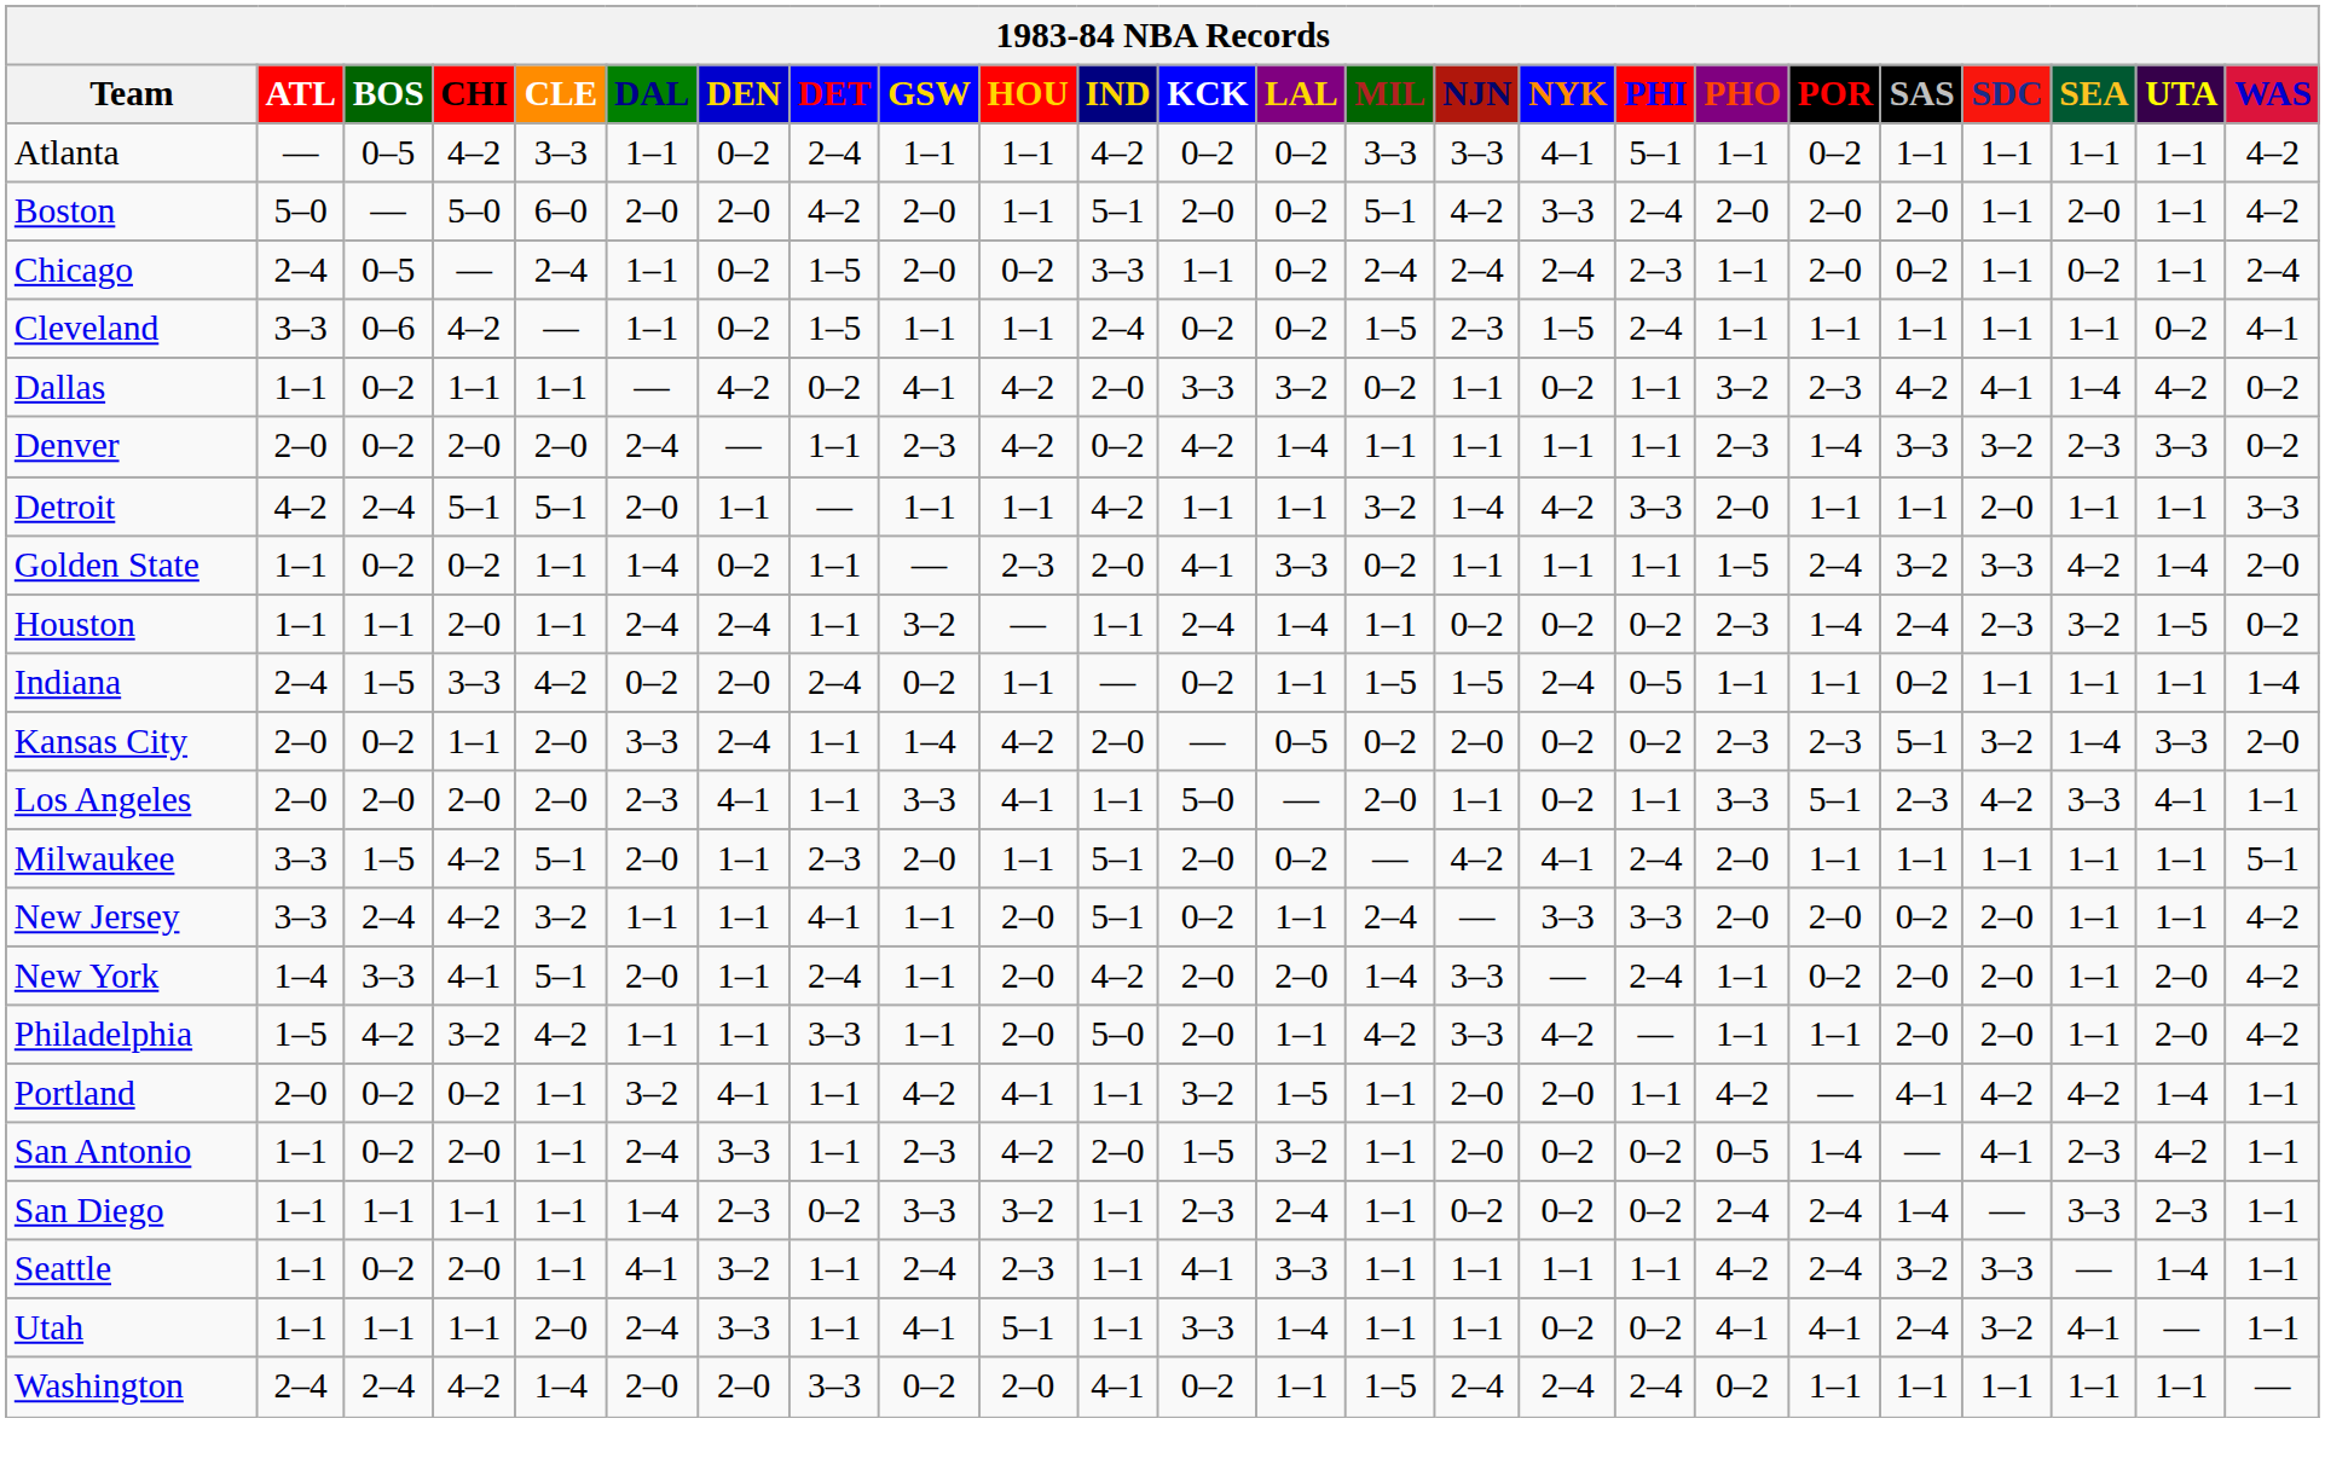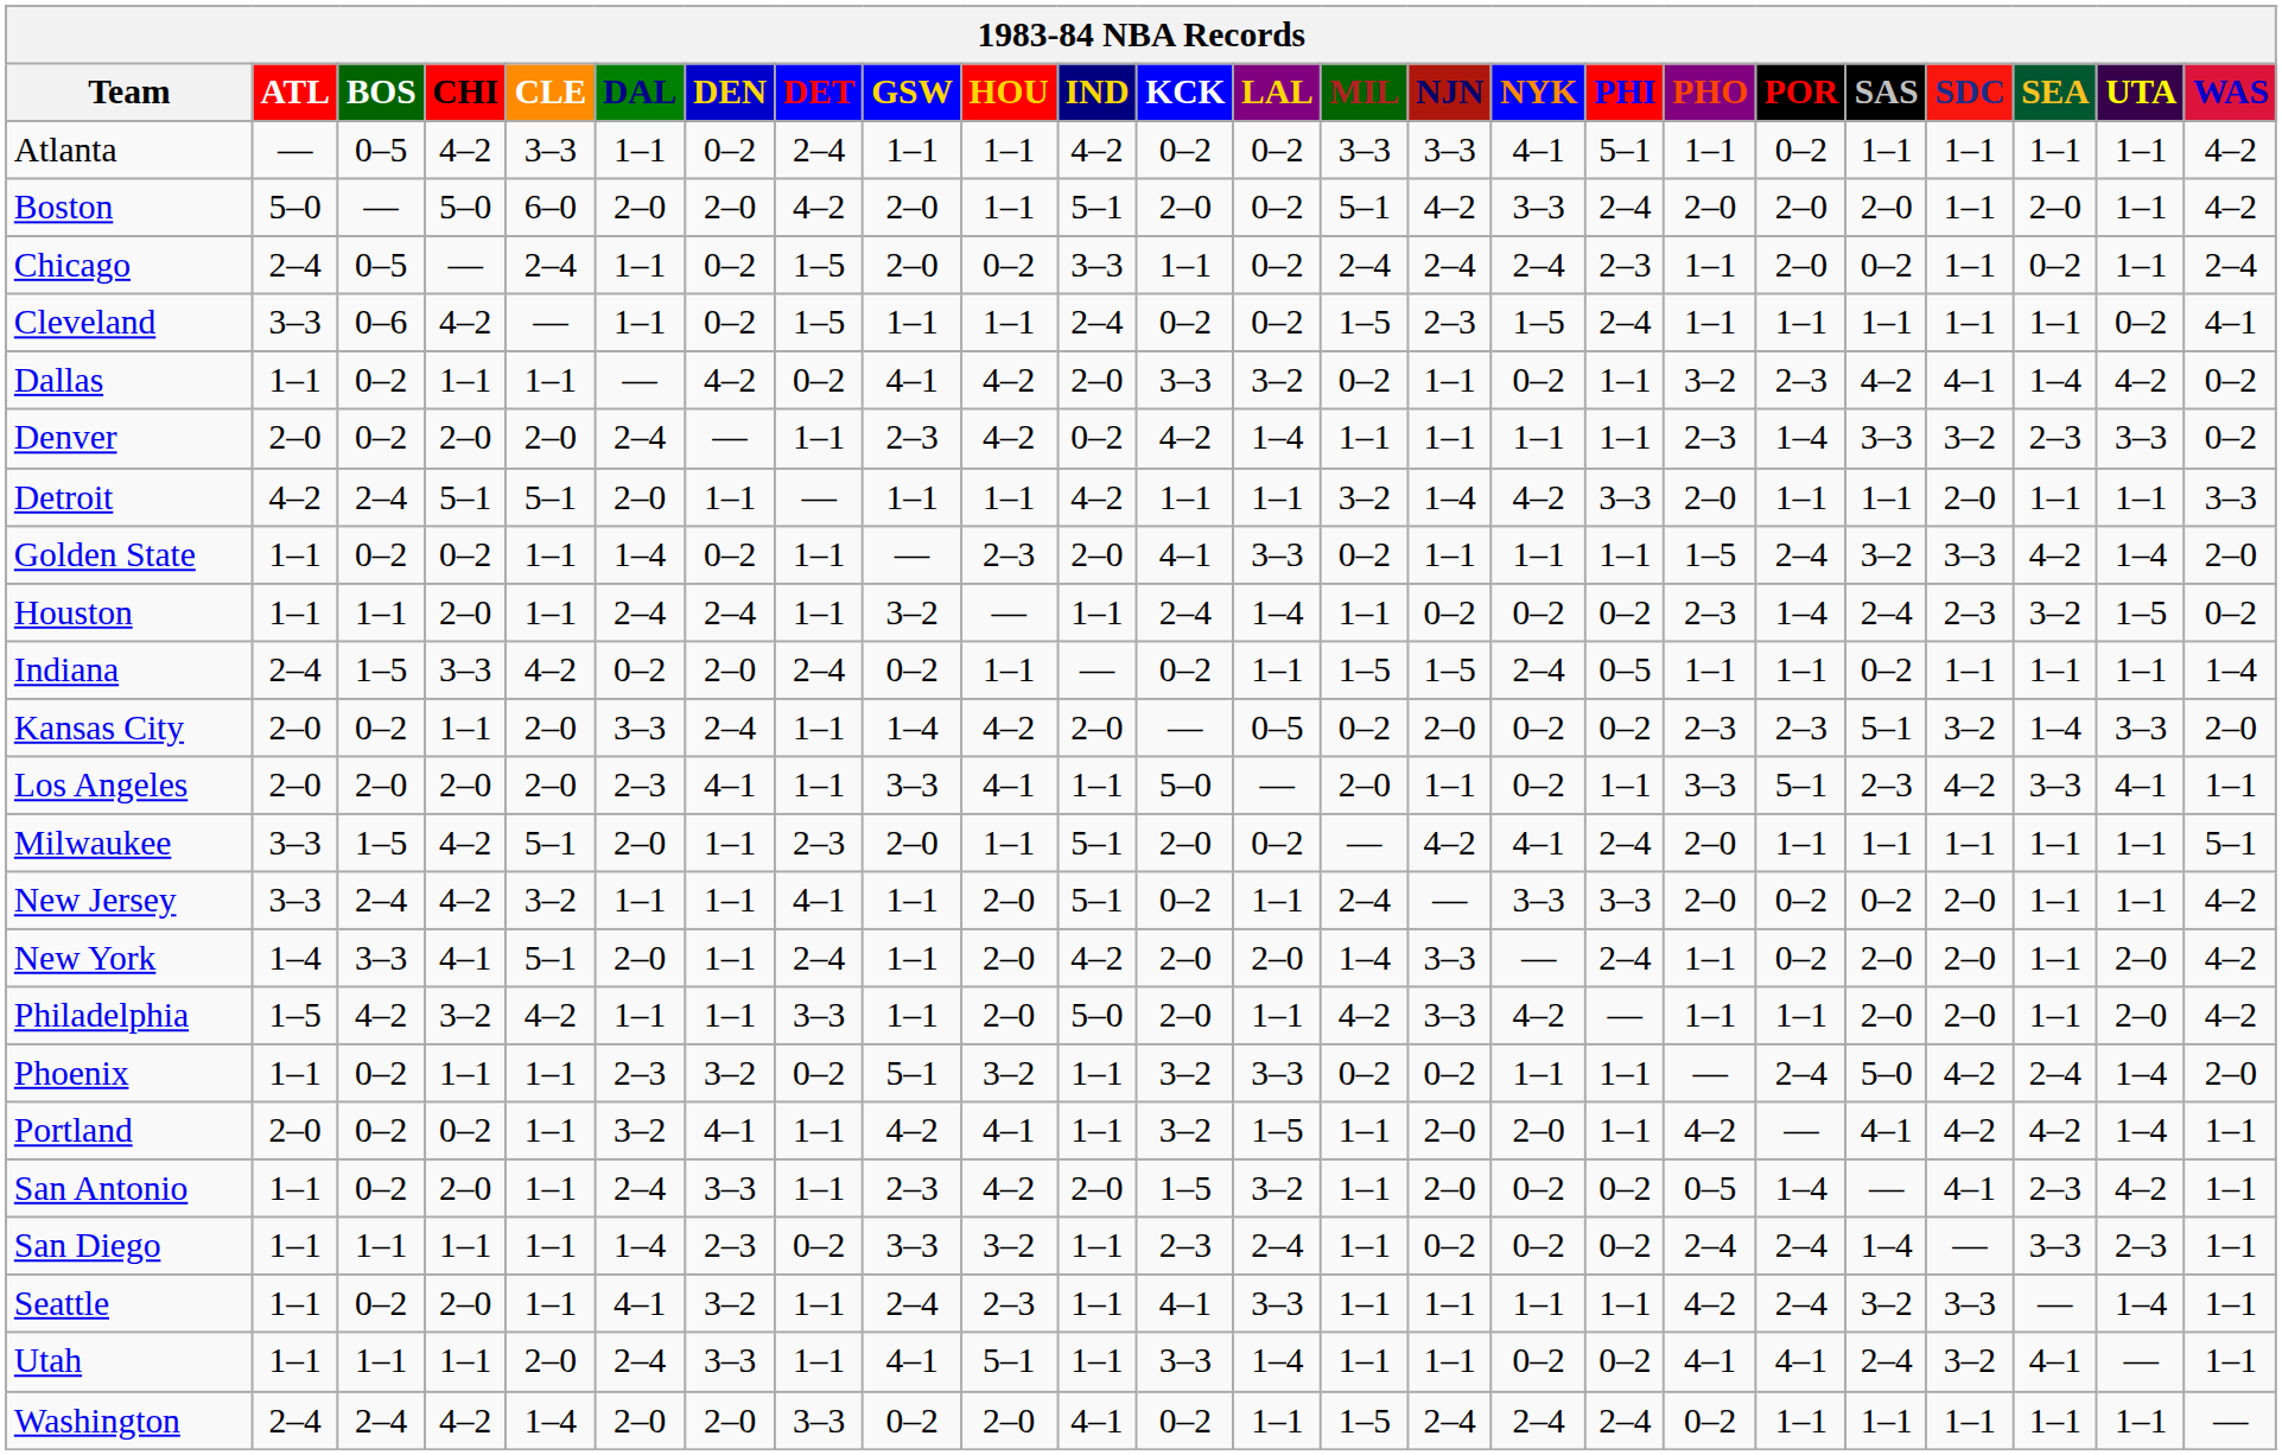New Jersey | POR: 2–0 -> 0–2
+ row: Phoenix | 1–1 | 0–2 | 1–1 | 1–1 | 2–3 | 3–2 | 0–2 | 5–1 | 3–2 | 1–1 | 3–2 | 3–3 | 0–2 | 0–2 | 1–1 | 1–1 | — | 2–4 | 5–0 | 4–2 | 2–4 | 1–4 | 2–0
